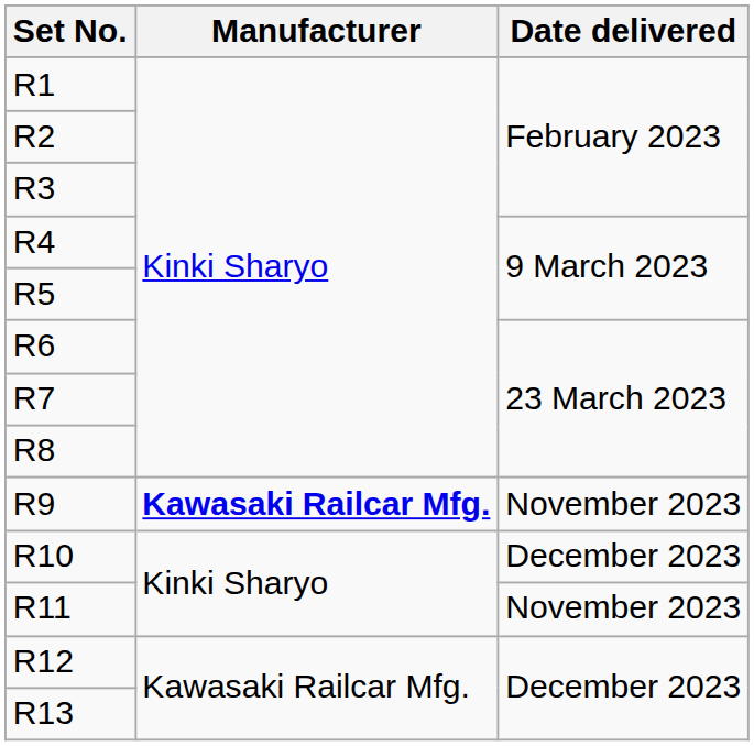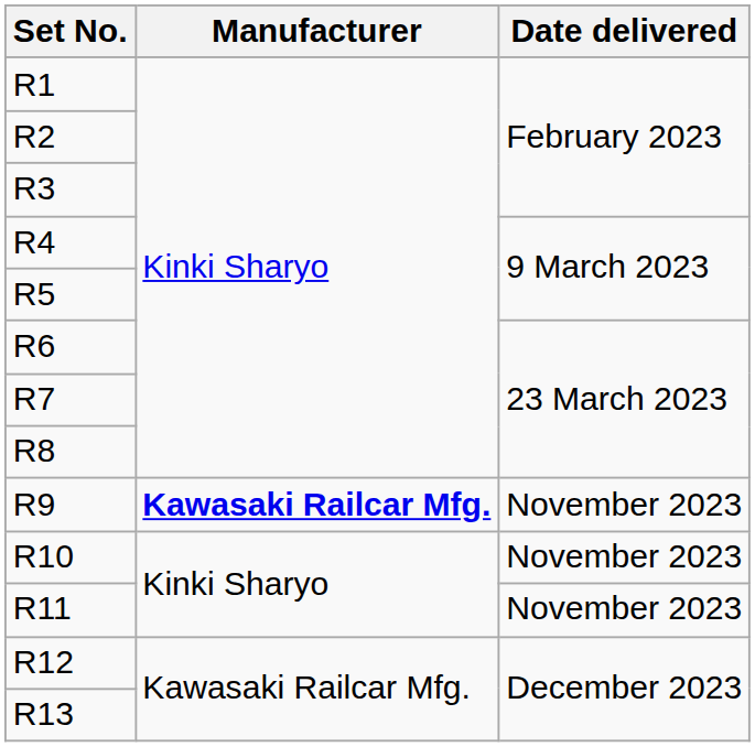R10 | Date delivered: December 2023 -> November 2023
